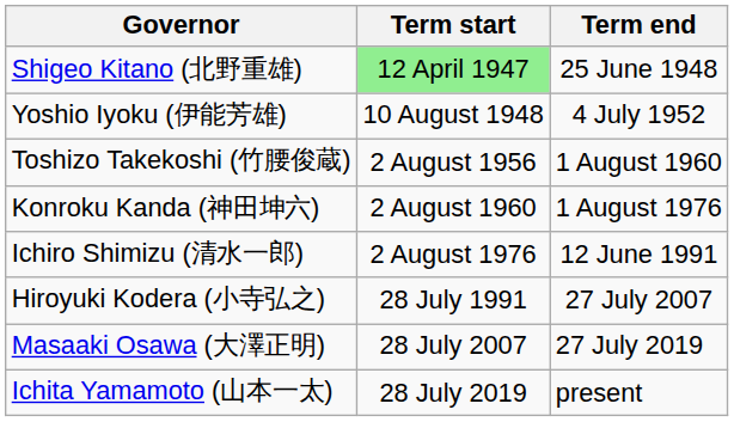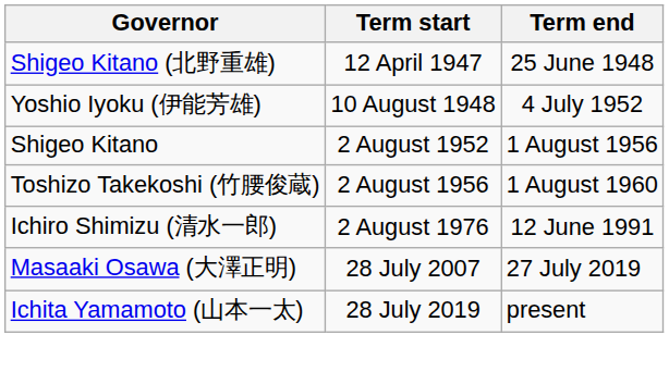Shigeo Kitano (北野重雄) | Term start: lightgreen background -> no background
+ row: Shigeo Kitano | 2 August 1952 | 1 August 1956
- row: Konroku Kanda (神田坤六) | 2 August 1960 | 1 August 1976
- row: Hiroyuki Kodera (小寺弘之) | 28 July 1991 | 27 July 2007
